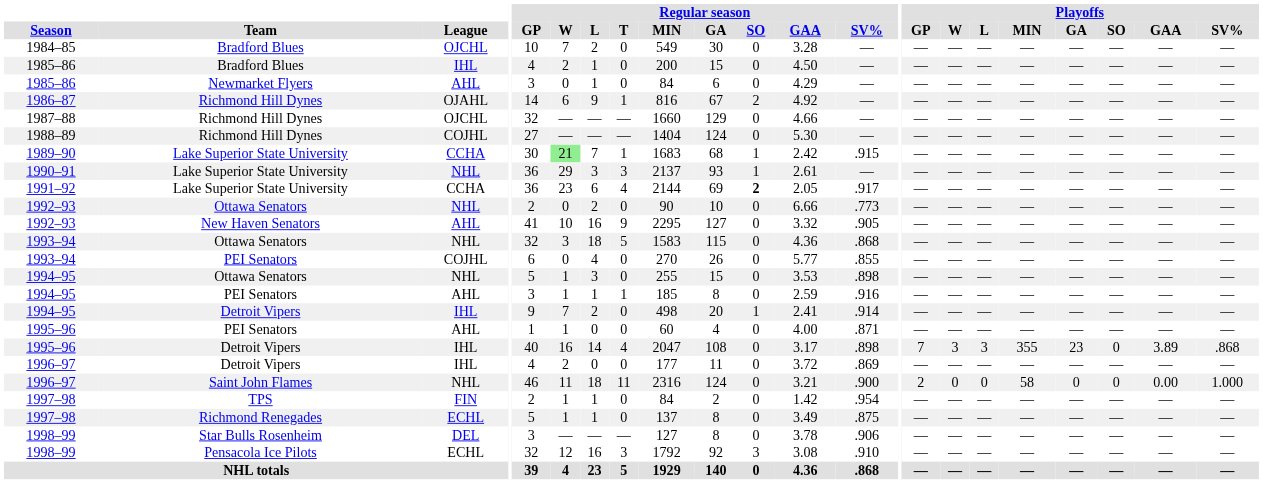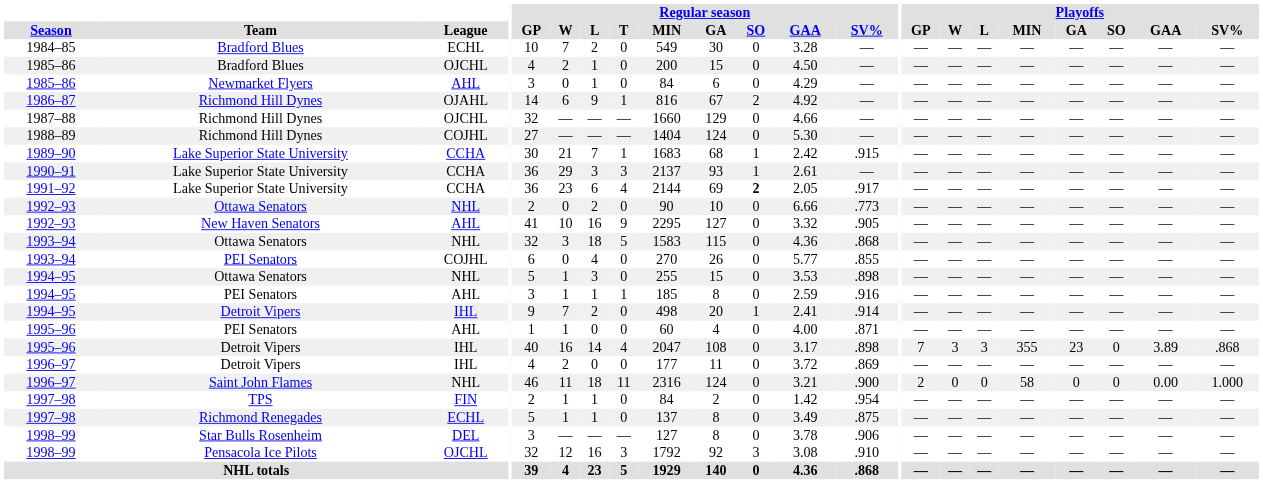1984–85 | League: OJCHL -> ECHL
1985–86 / Bradford Blues | League: IHL -> OJCHL
1989–90 | Regular season / W: lightgreen background -> no background
1990–91 | League: NHL -> CCHA
1998–99 / Pensacola Ice Pilots | League: ECHL -> OJCHL
